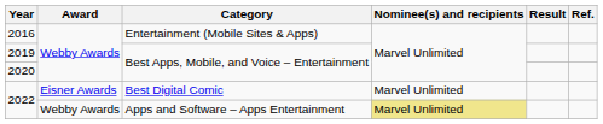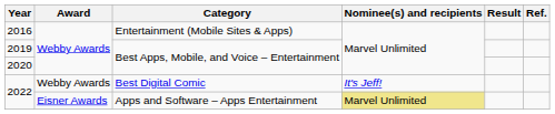2022 / Best Digital Comic | Award: Eisner Awards -> Webby Awards
2022 / Best Digital Comic | Nominee(s) and recipients: Marvel Unlimited -> It's Jeff!
2022 / Apps and Software – Apps Entertainment | Award: Webby Awards -> Eisner Awards
